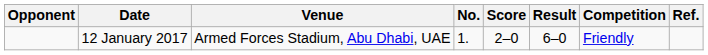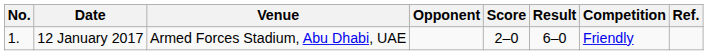columns swapped: No. <-> Opponent
